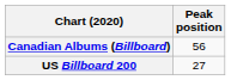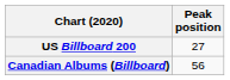rows swapped: Canadian Albums (Billboard) <-> US Billboard 200
